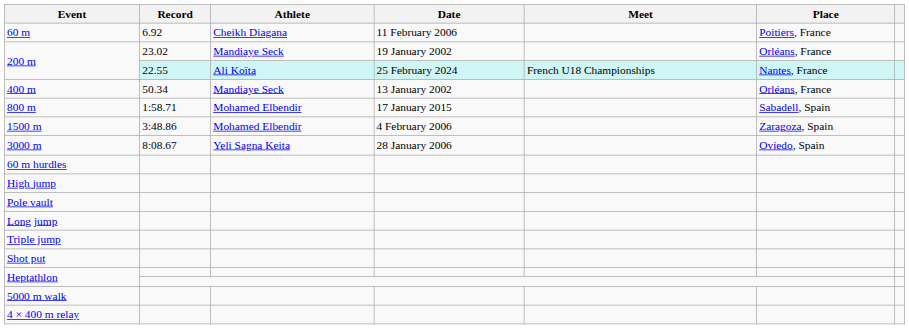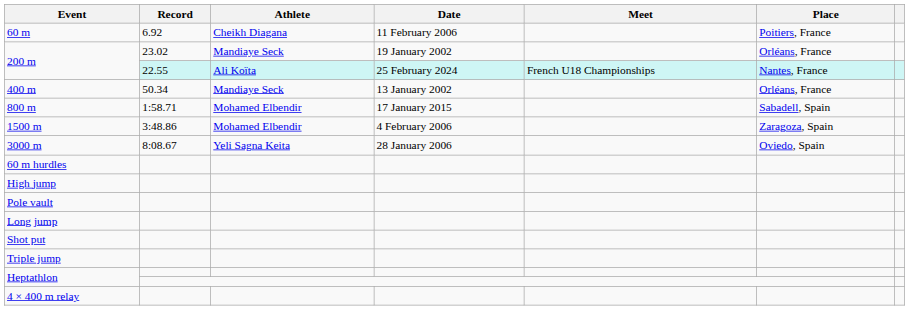rows swapped: Triple jump <-> Shot put
- row: 5000 m walk
